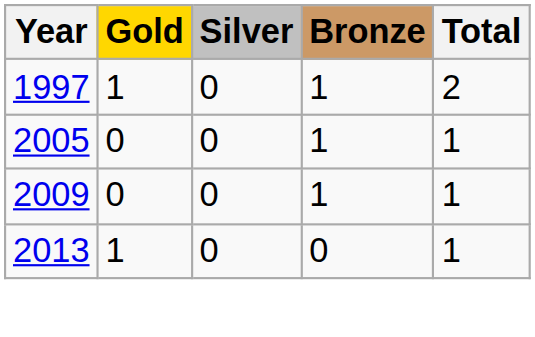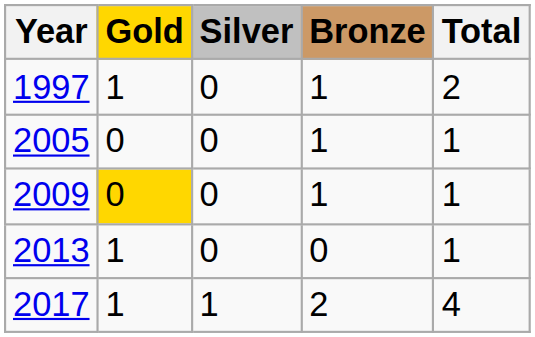2009 | Gold: no background -> gold background
+ row: 2017 | 1 | 1 | 2 | 4
